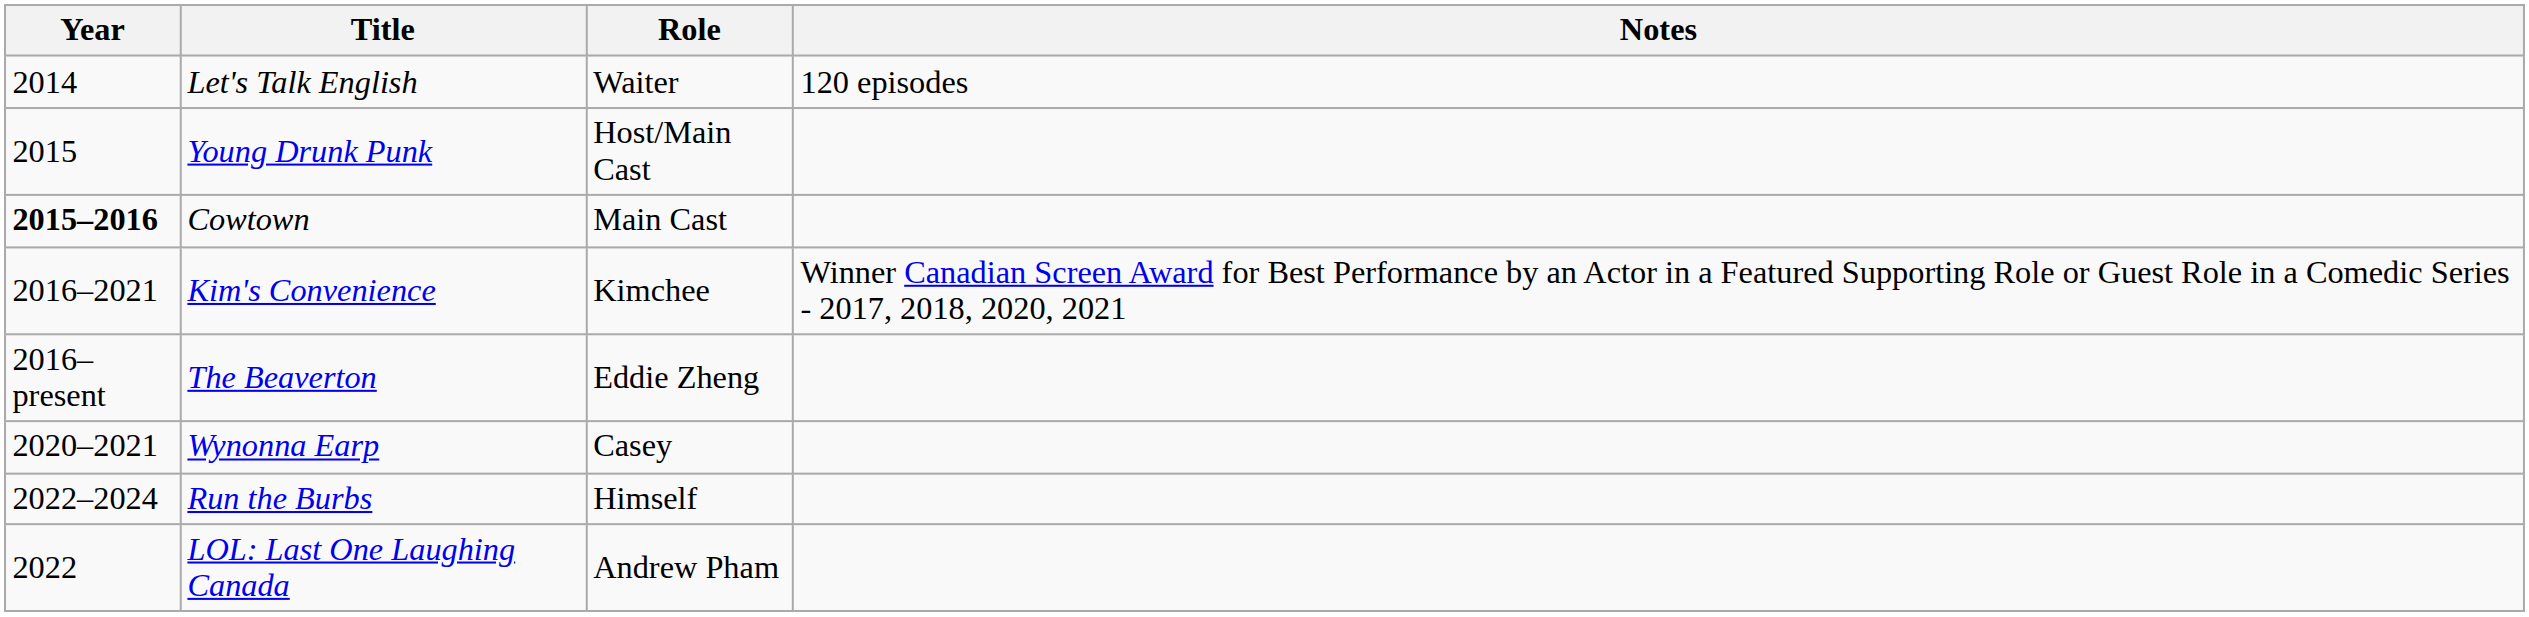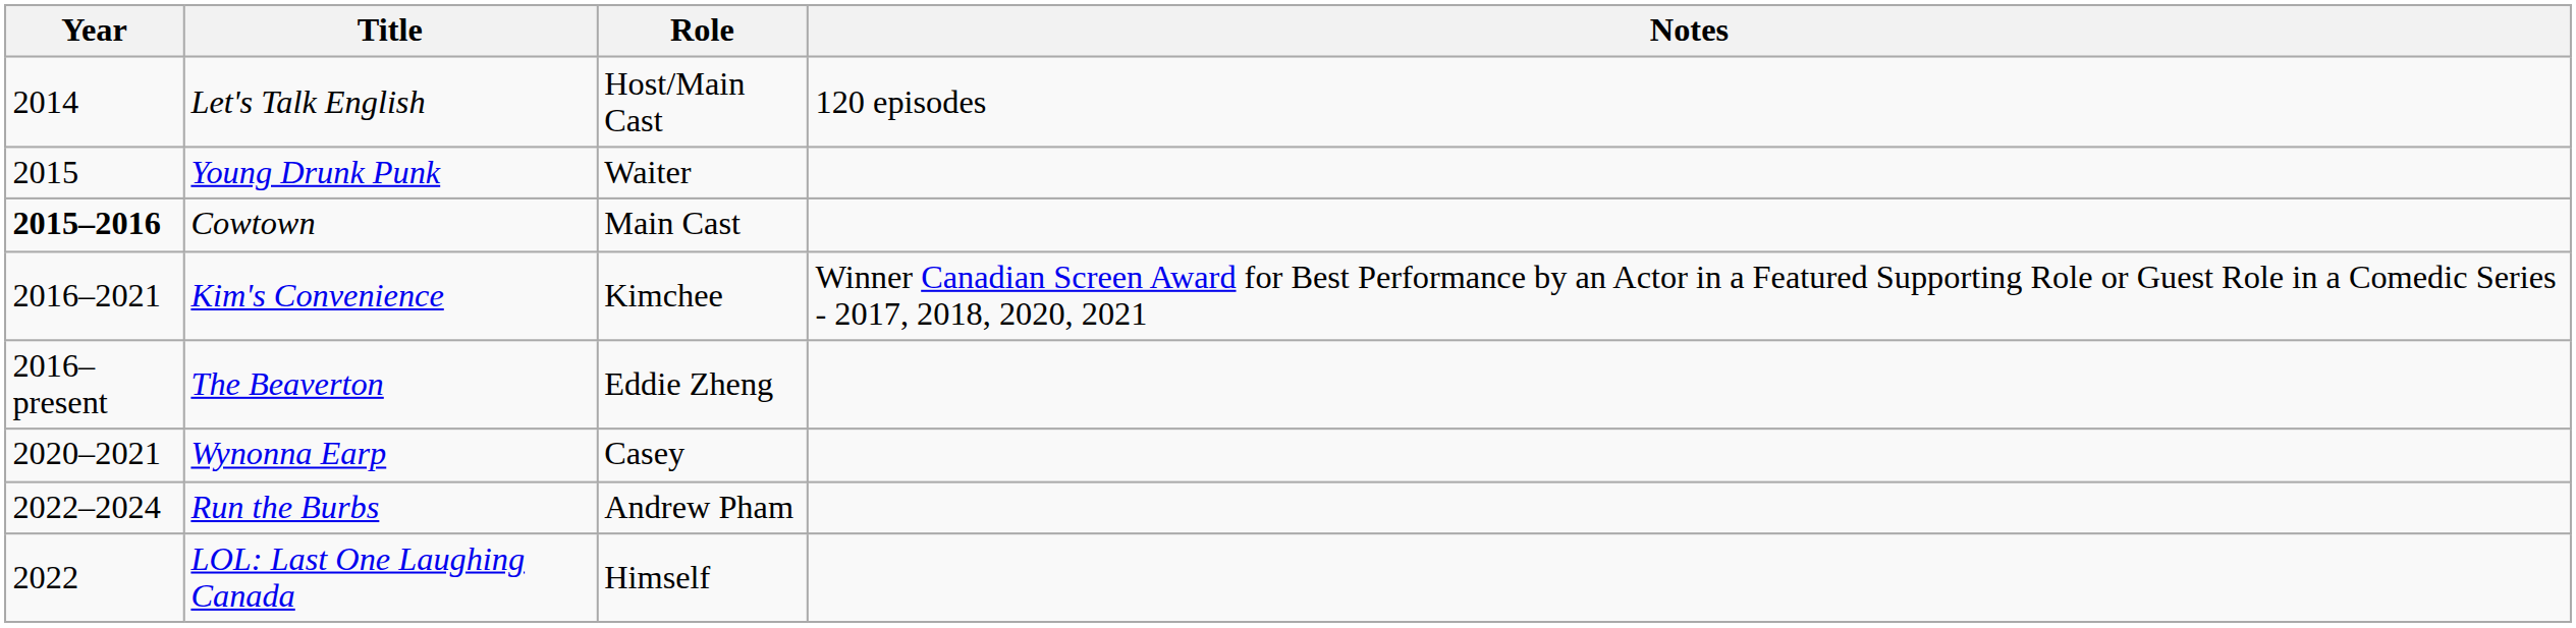Let's Talk English | Role: Waiter -> Host/Main Cast
Young Drunk Punk | Role: Host/Main Cast -> Waiter
Run the Burbs | Role: Himself -> Andrew Pham
LOL: Last One Laughing Canada | Role: Andrew Pham -> Himself
